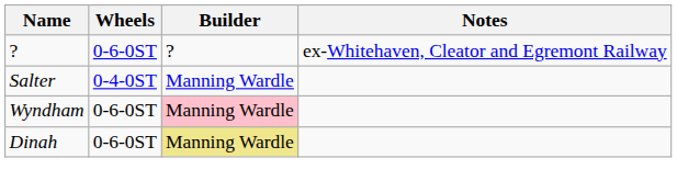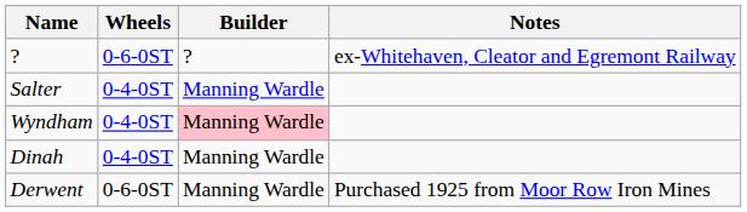Wyndham | Wheels: 0-6-0ST -> 0-4-0ST
Dinah | Wheels: 0-6-0ST -> 0-4-0ST
Dinah | Builder: khaki background -> no background
+ row: Derwent | 0-6-0ST | Manning Wardle | Purchased 1925 from Moor Row Iron Mines
